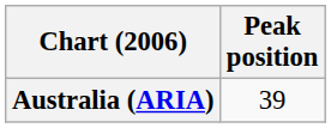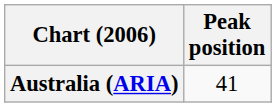Australia (ARIA) | Peak position: 39 -> 41
